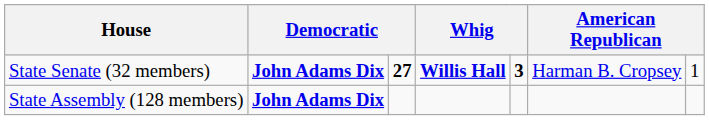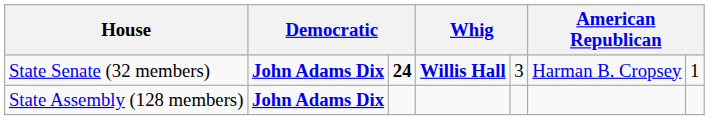State Senate (32 members) | column 3: 27 -> 24
State Senate (32 members) | column 5: bold -> normal
